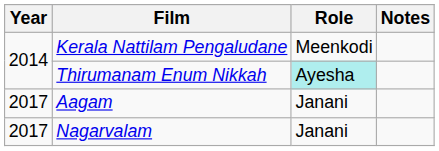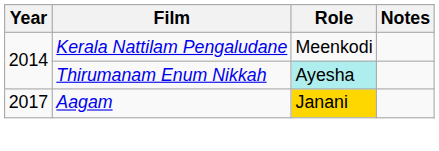Aagam | Role: no background -> gold background
- row: 2017 | Nagarvalam | Janani
